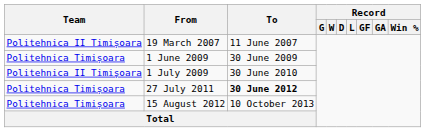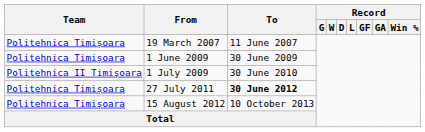19 March 2007 | Team: Politehnica II Timișoara -> Politehnica Timișoara
